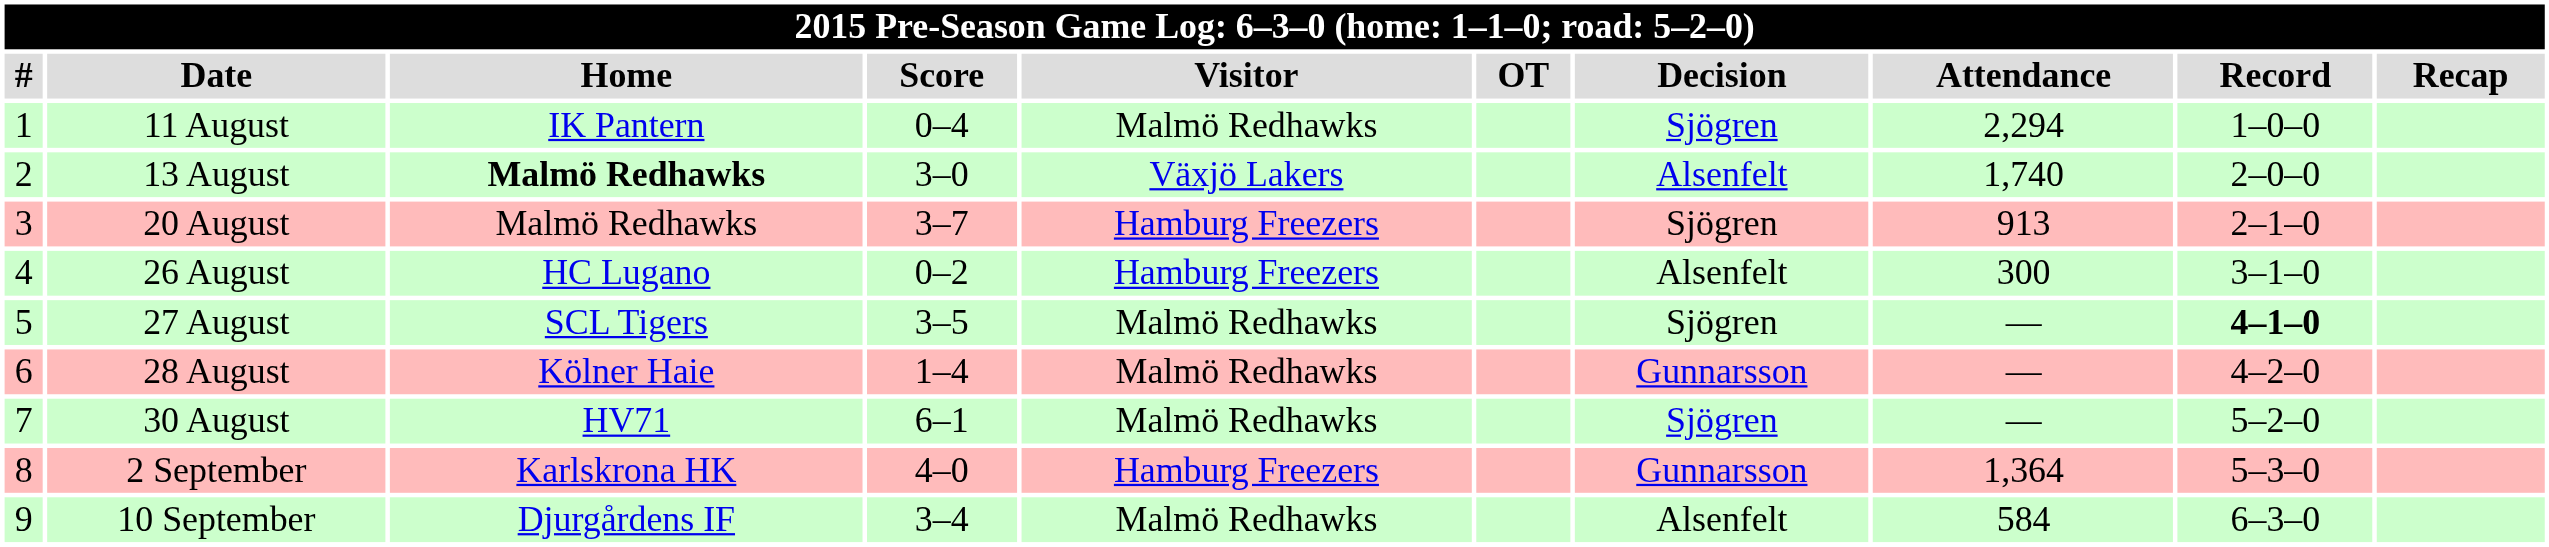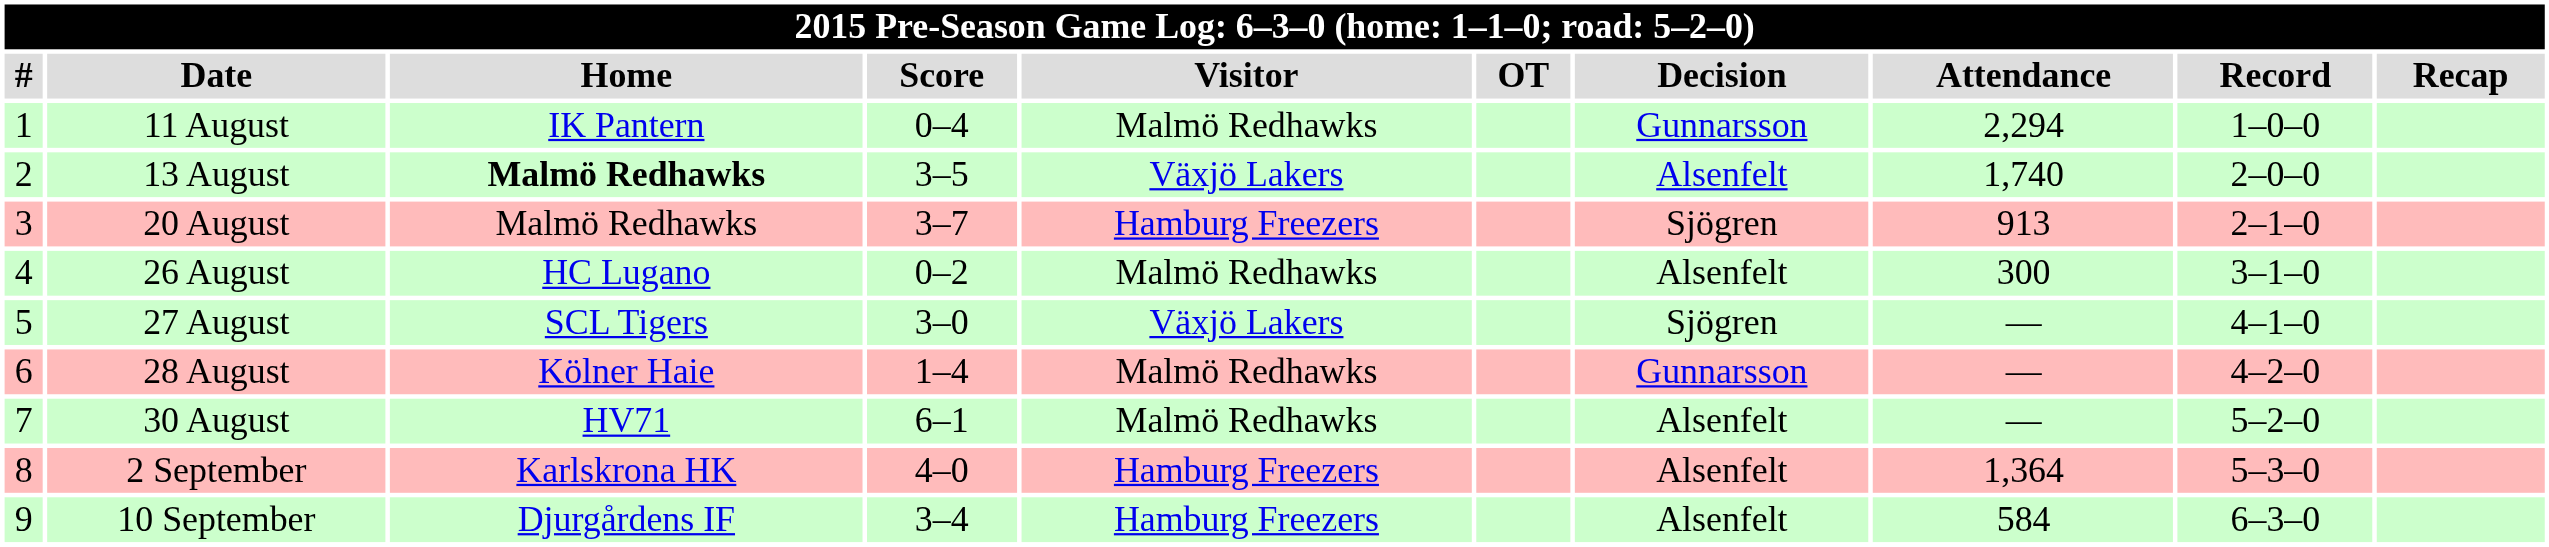11 August | Decision: Sjögren -> Gunnarsson
13 August | Score: 3–0 -> 3–5
26 August | Visitor: Hamburg Freezers -> Malmö Redhawks
27 August | Score: 3–5 -> 3–0
27 August | Visitor: Malmö Redhawks -> Växjö Lakers
27 August | Record: bold -> normal
30 August | Decision: Sjögren -> Alsenfelt
2 September | Decision: Gunnarsson -> Alsenfelt
10 September | Visitor: Malmö Redhawks -> Hamburg Freezers
